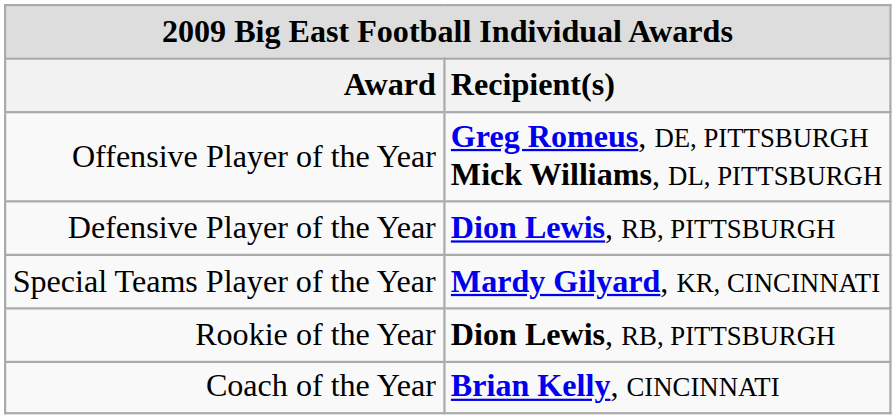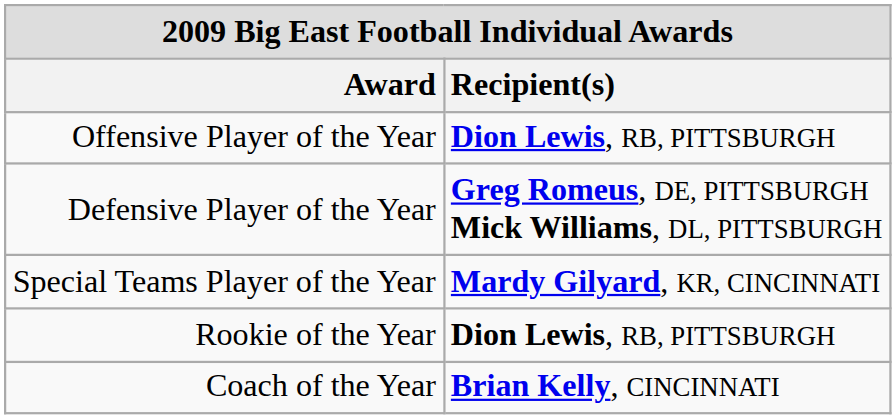Offensive Player of the Year | Recipient(s): Greg Romeus, DE, PITTSBURGH Mick Williams, DL, PITTSBURGH -> Dion Lewis, RB, PITTSBURGH
Defensive Player of the Year | Recipient(s): Dion Lewis, RB, PITTSBURGH -> Greg Romeus, DE, PITTSBURGH Mick Williams, DL, PITTSBURGH
